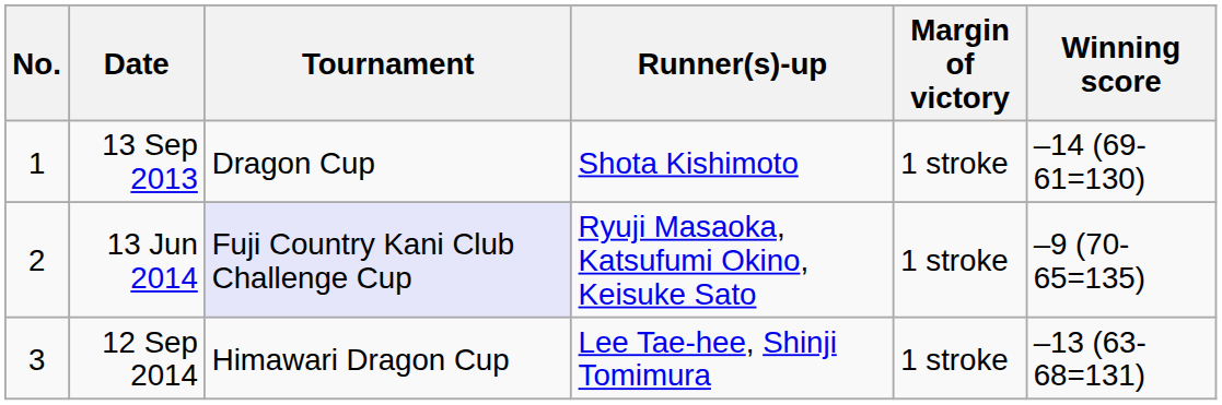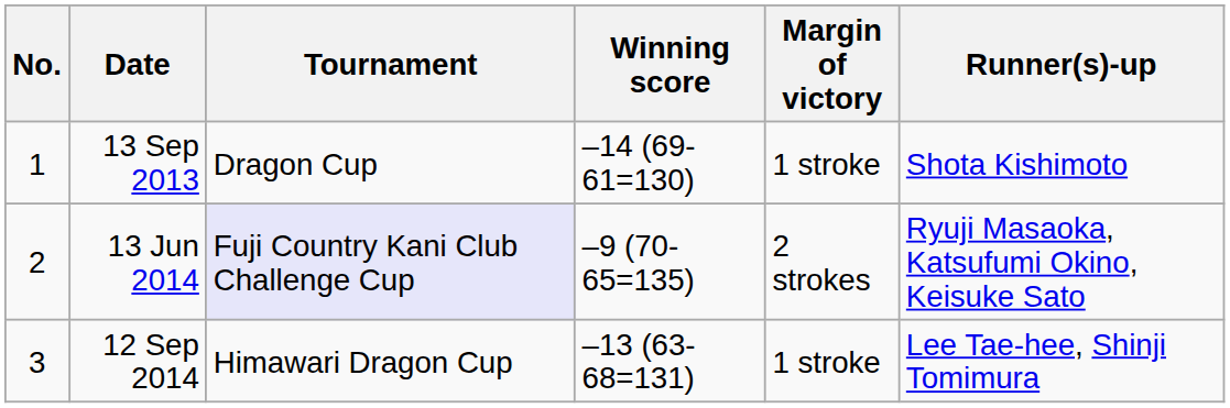columns swapped: Winning score <-> Runner(s)-up
13 Jun 2014 | Margin of victory: 1 stroke -> 2 strokes
